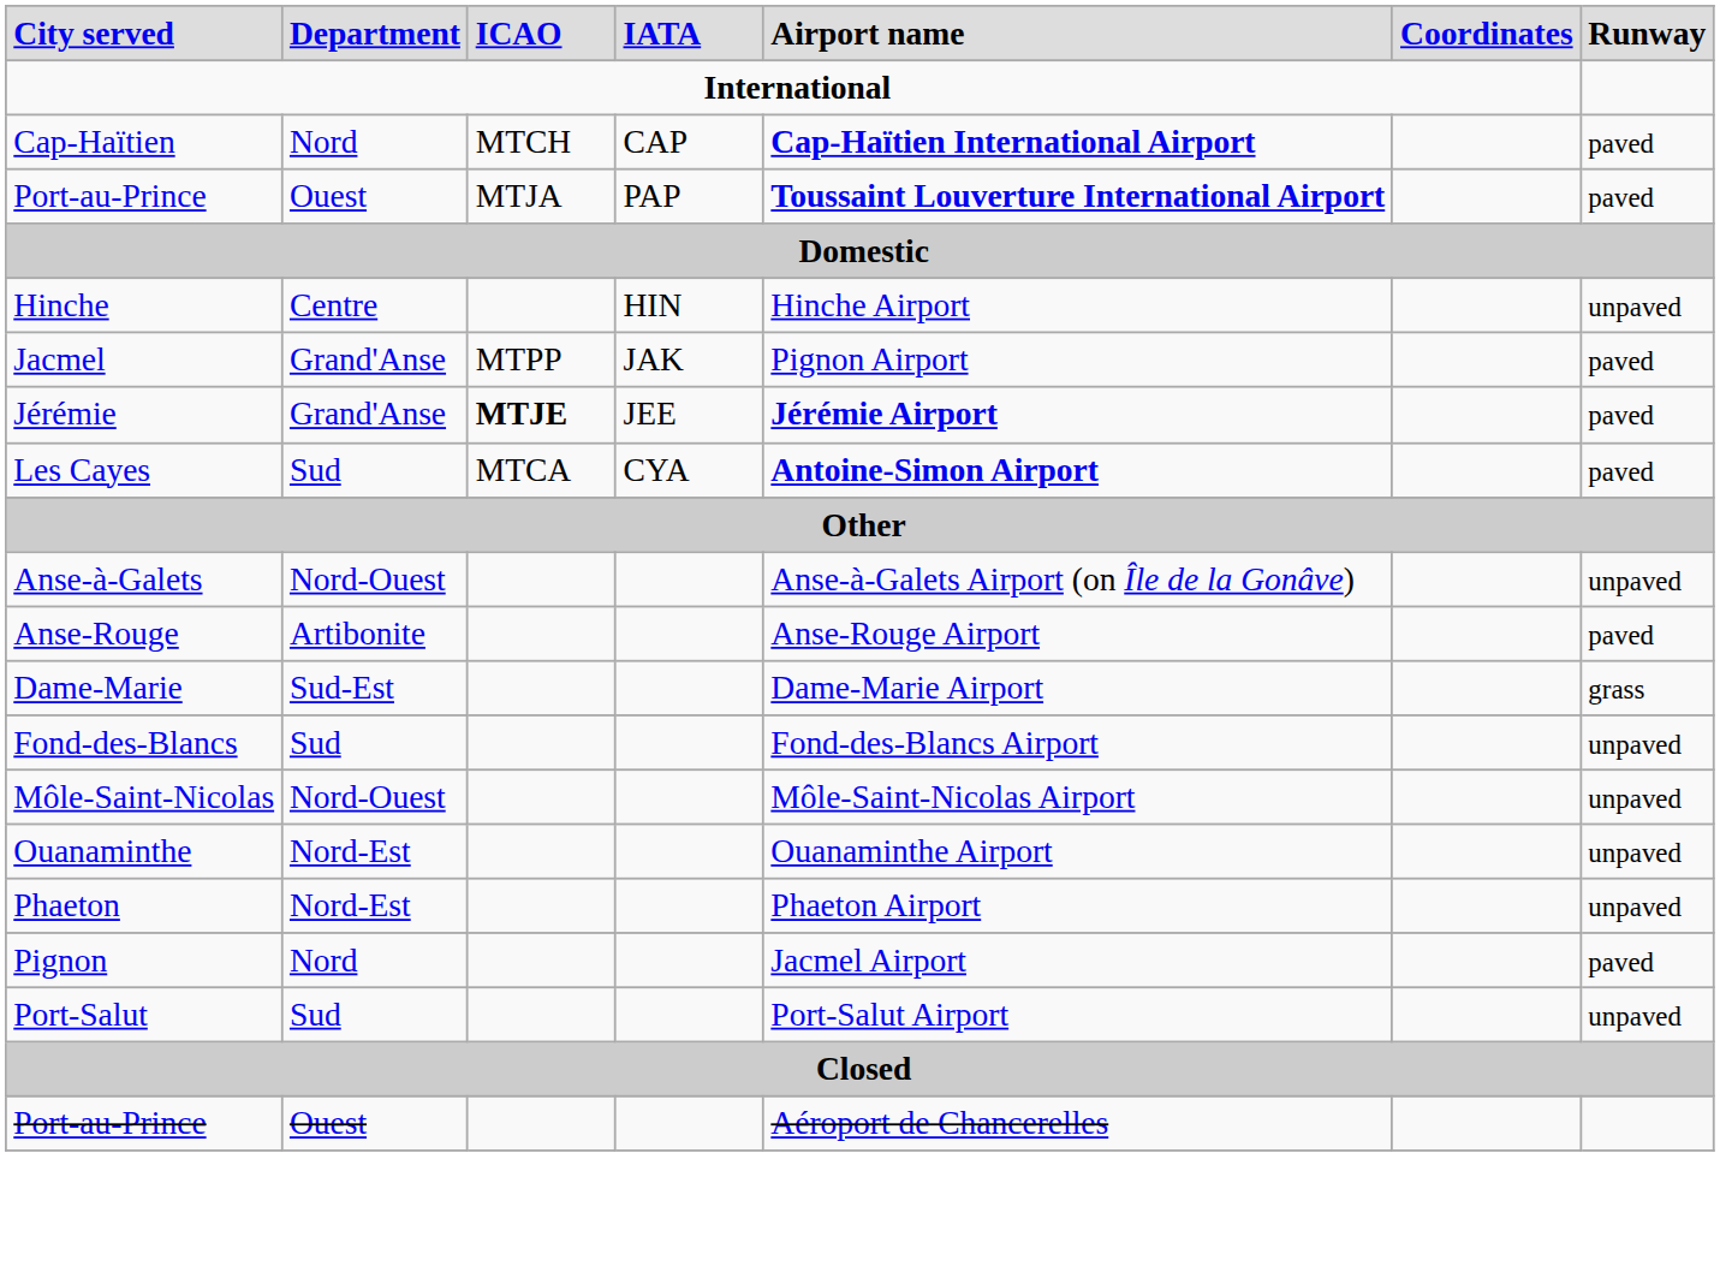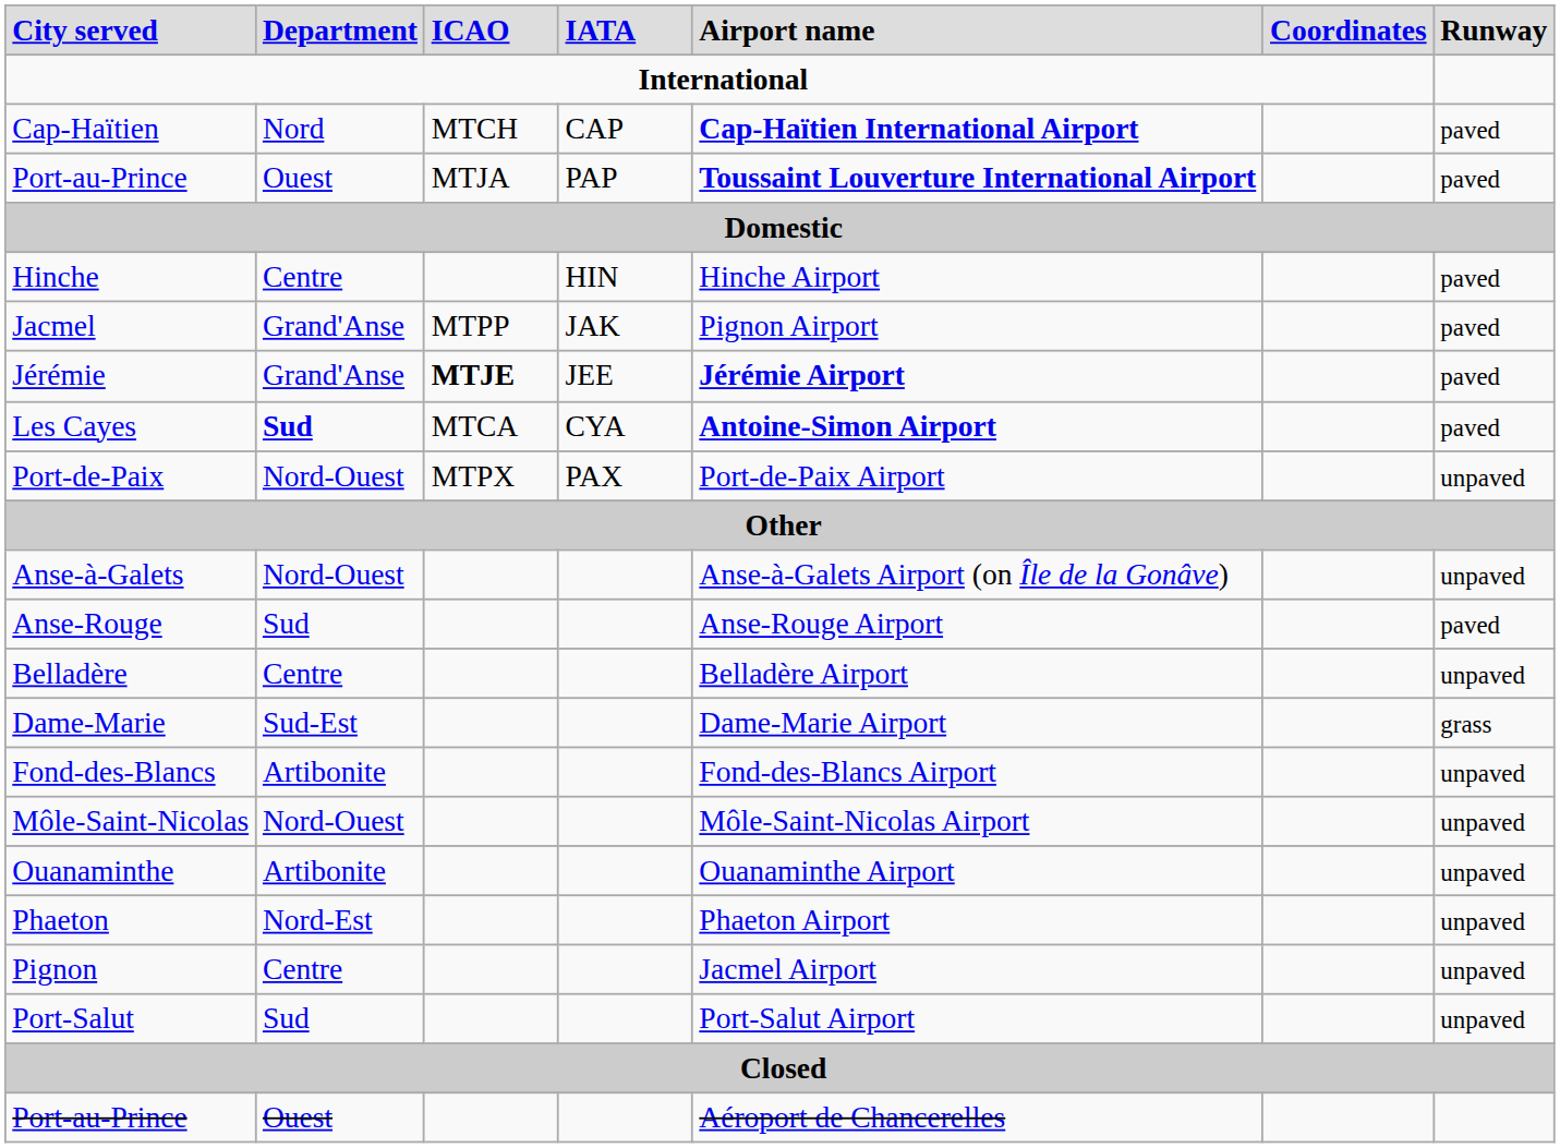Hinche | column 7: unpaved -> paved
Les Cayes | column 2: normal -> bold
+ row: Port-de-Paix | Nord-Ouest | MTPX | PAX | Port-de-Paix Airport | unpaved
Anse-Rouge | column 2: Artibonite -> Sud
+ row: Belladère | Centre | Belladère Airport | unpaved
Fond-des-Blancs | column 2: Sud -> Artibonite
Ouanaminthe | column 2: Nord-Est -> Artibonite
Pignon | column 2: Nord -> Centre
Pignon | column 7: paved -> unpaved
